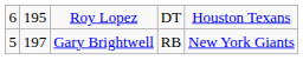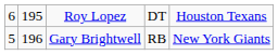Gary Brightwell | column 2: 197 -> 196
